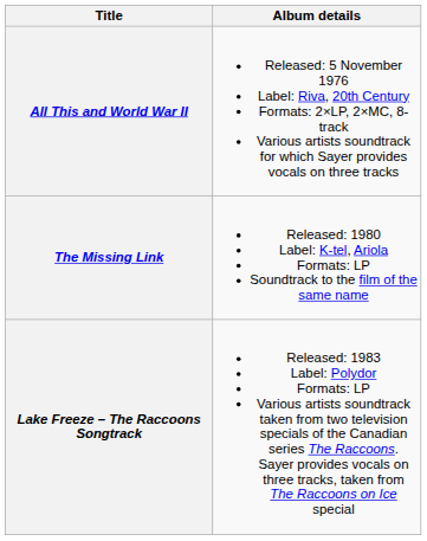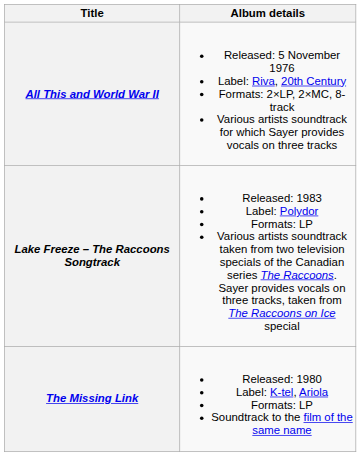rows swapped: The Missing Link <-> Lake Freeze – The Raccoons Songtrack
